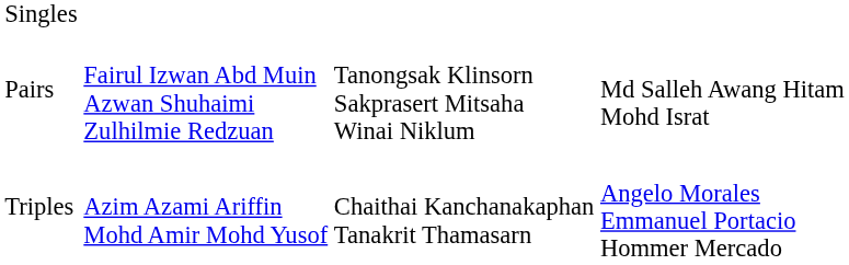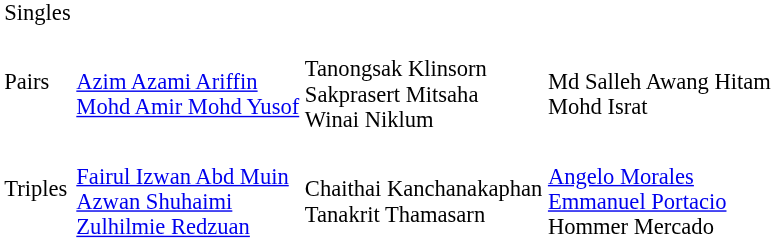Pairs | column 2: Fairul Izwan Abd Muin Azwan Shuhaimi Zulhilmie Redzuan -> Azim Azami Ariffin Mohd Amir Mohd Yusof
Triples | column 2: Azim Azami Ariffin Mohd Amir Mohd Yusof -> Fairul Izwan Abd Muin Azwan Shuhaimi Zulhilmie Redzuan
